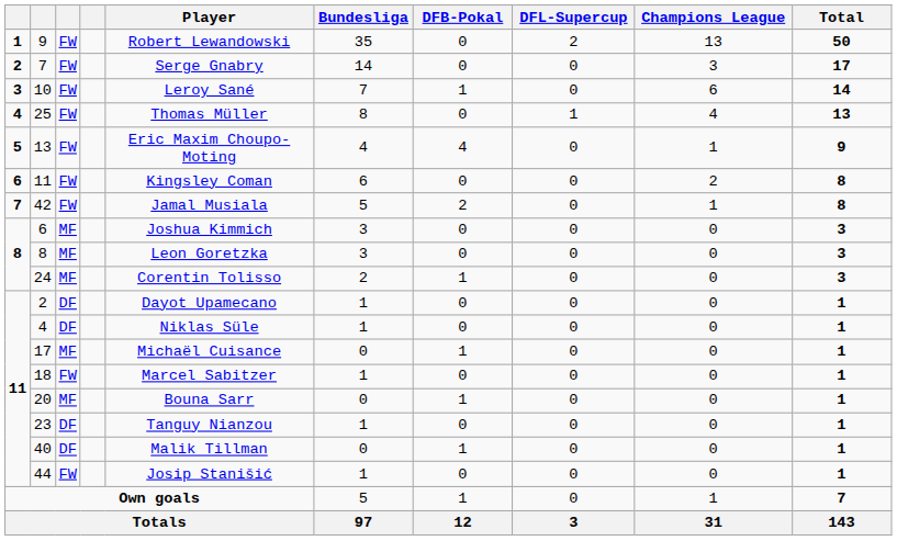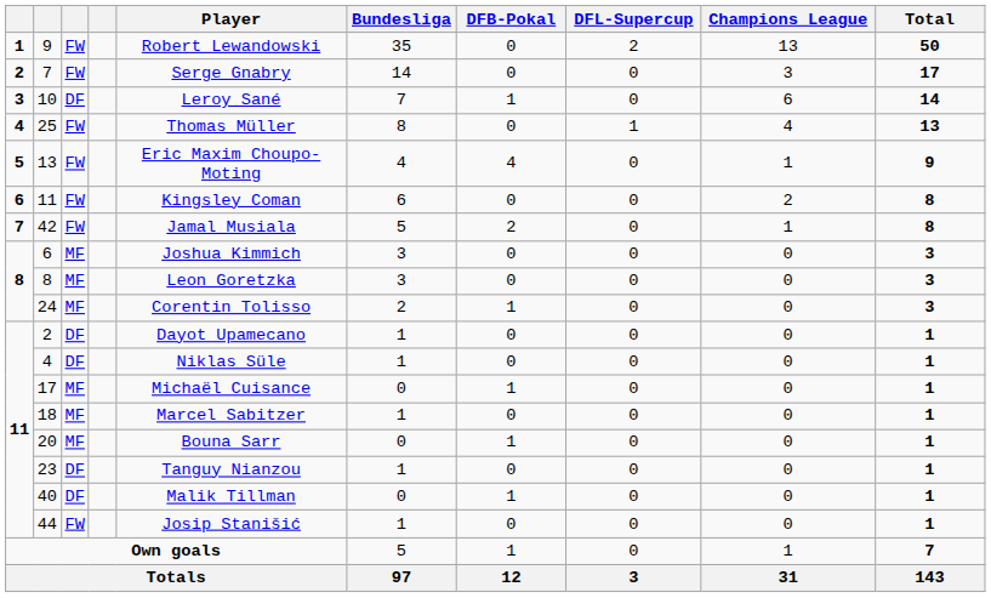10 | column 3: FW -> DF
18 | column 3: FW -> MF
